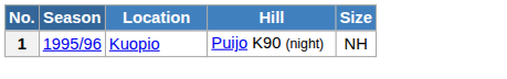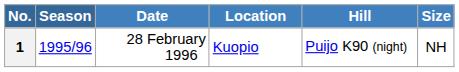+ column: Date | 28 February 1996
